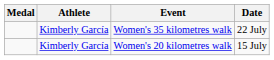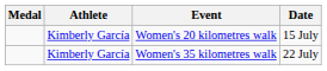rows swapped: Women's 20 kilometres walk <-> Women's 35 kilometres walk
